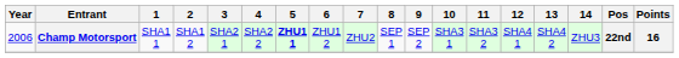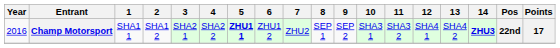Champ Motorsport | Year: 2006 -> 2016
Champ Motorsport | 14: normal -> bold
Champ Motorsport | Points: 16 -> 17
